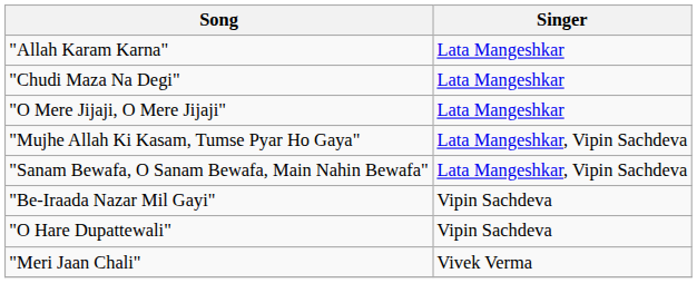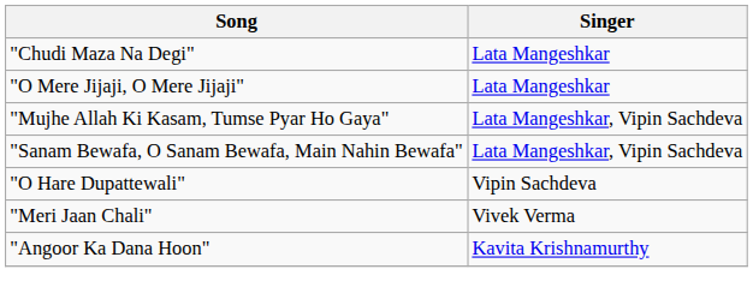- row: "Allah Karam Karna" | Lata Mangeshkar
- row: "Be-Iraada Nazar Mil Gayi" | Vipin Sachdeva
+ row: "Angoor Ka Dana Hoon" | Kavita Krishnamurthy
